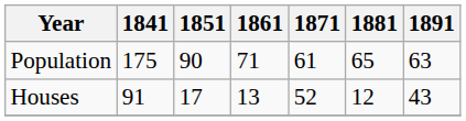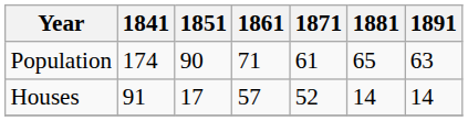Population | 1841: 175 -> 174
Houses | 1861: 13 -> 57
Houses | 1881: 12 -> 14
Houses | 1891: 43 -> 14
